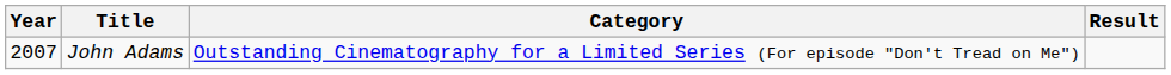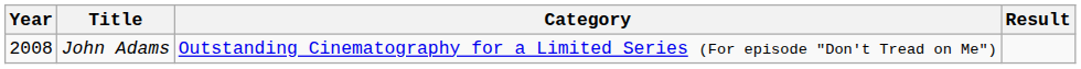John Adams | Year: 2007 -> 2008
